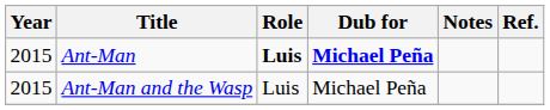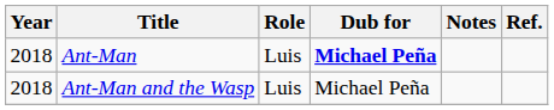Ant-Man | Year: 2015 -> 2018
Ant-Man | Role: bold -> normal
Ant-Man and the Wasp | Year: 2015 -> 2018
